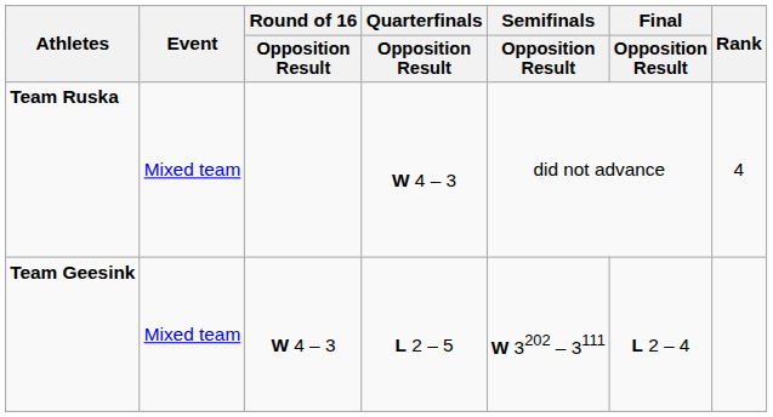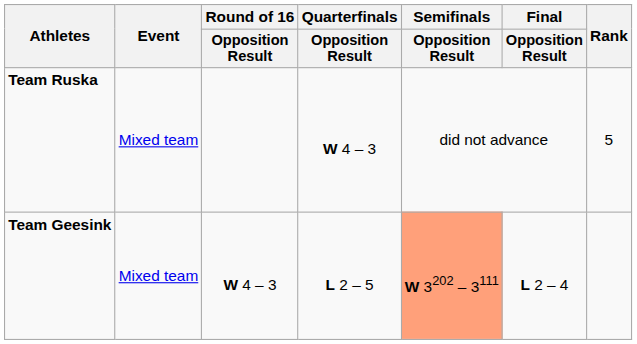Team Ruska | Rank: 4 -> 5
Team Geesink | Semifinals / Opposition Result: no background -> lightsalmon background
